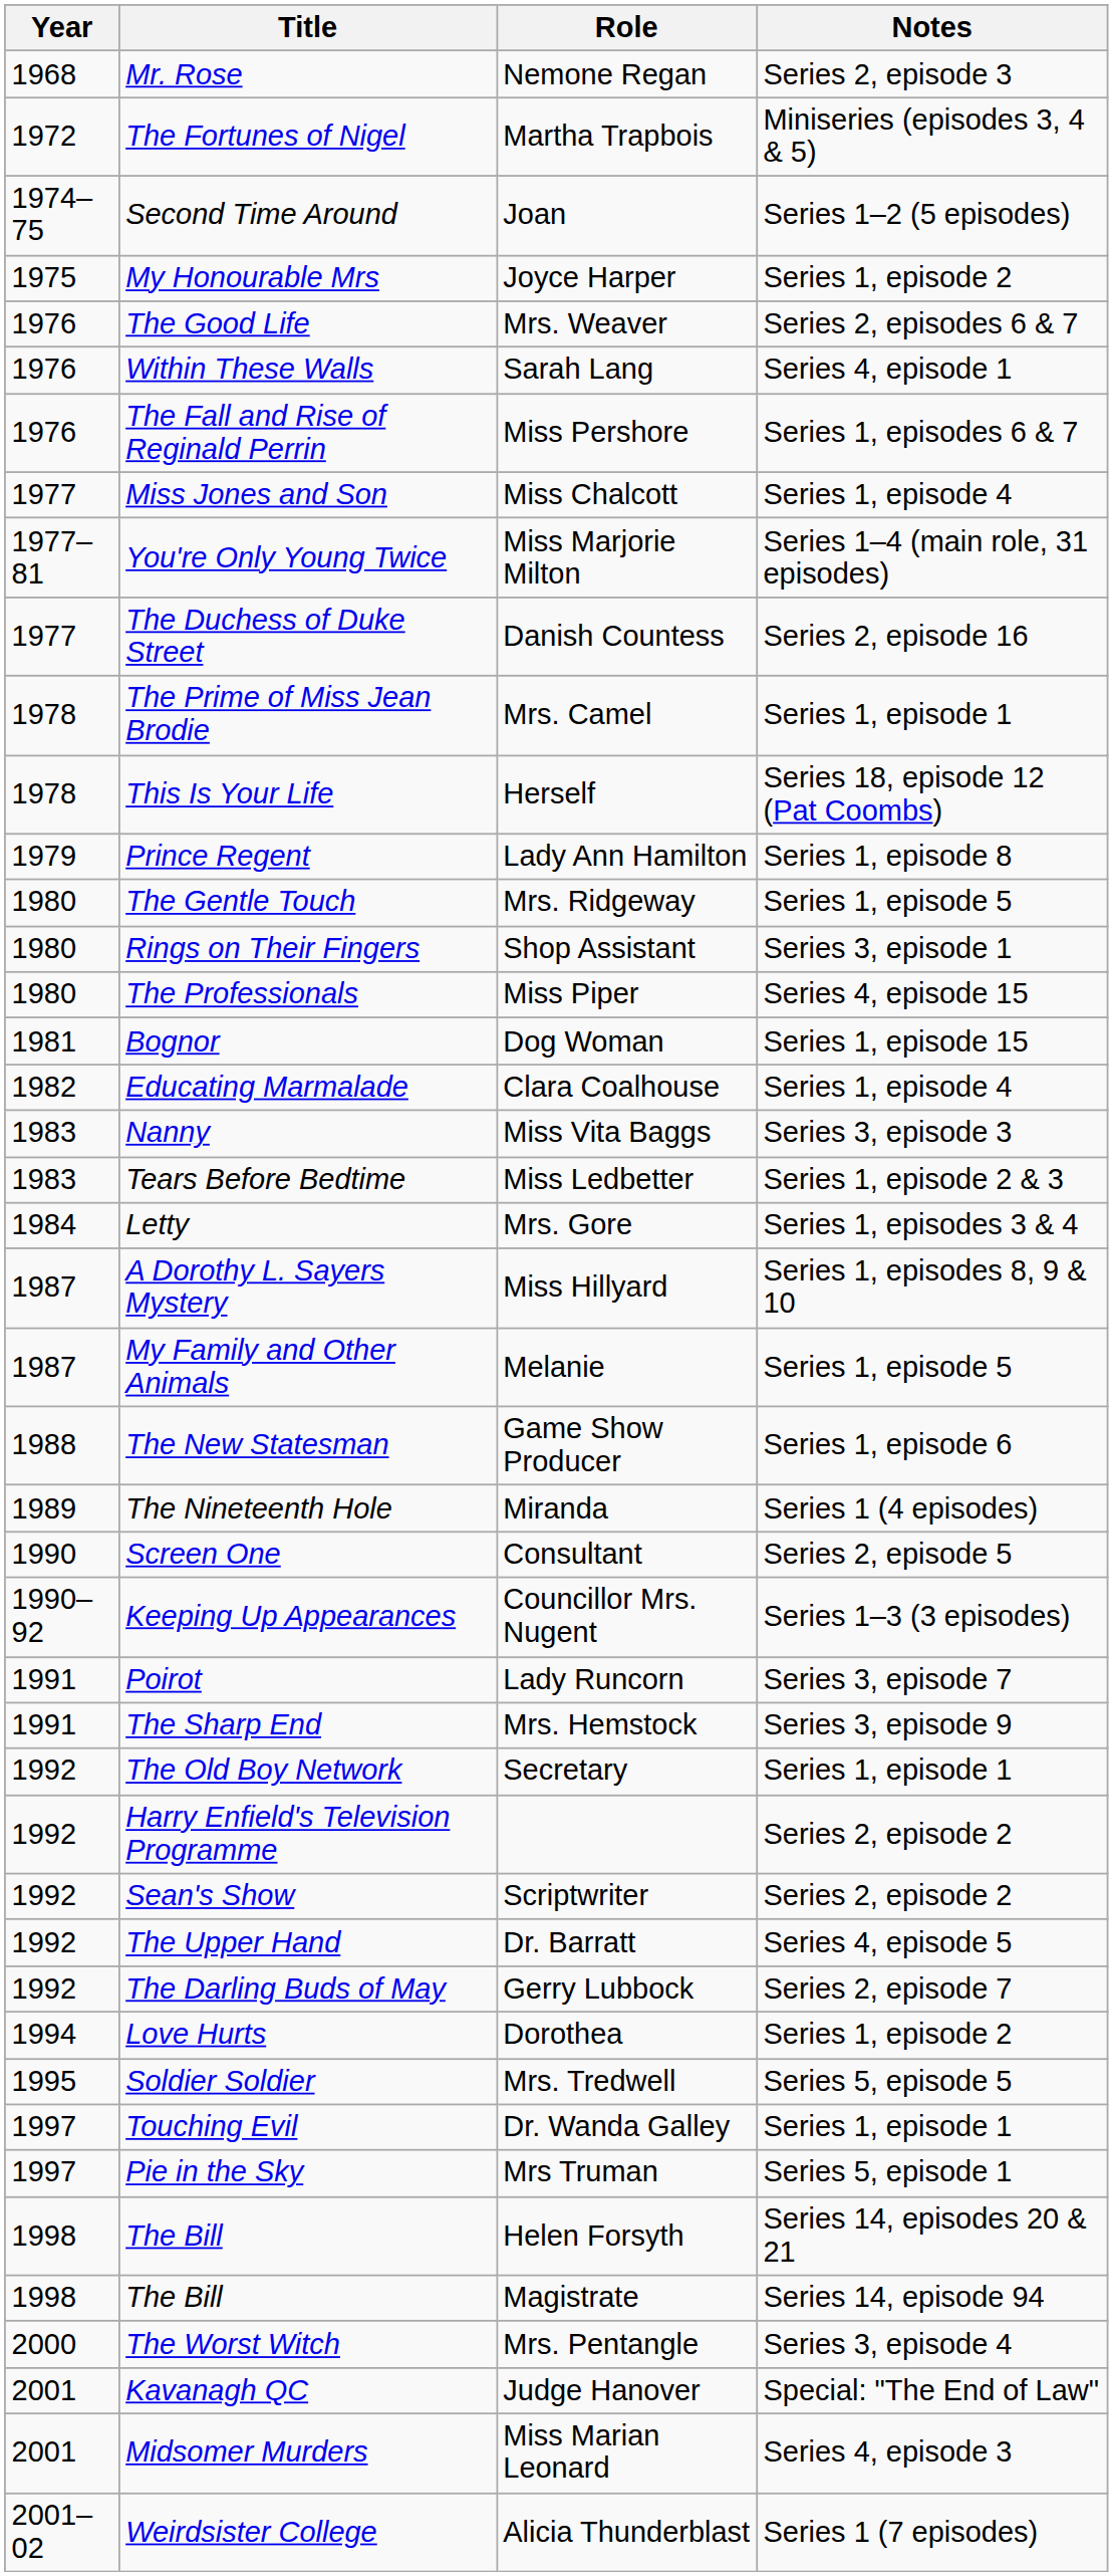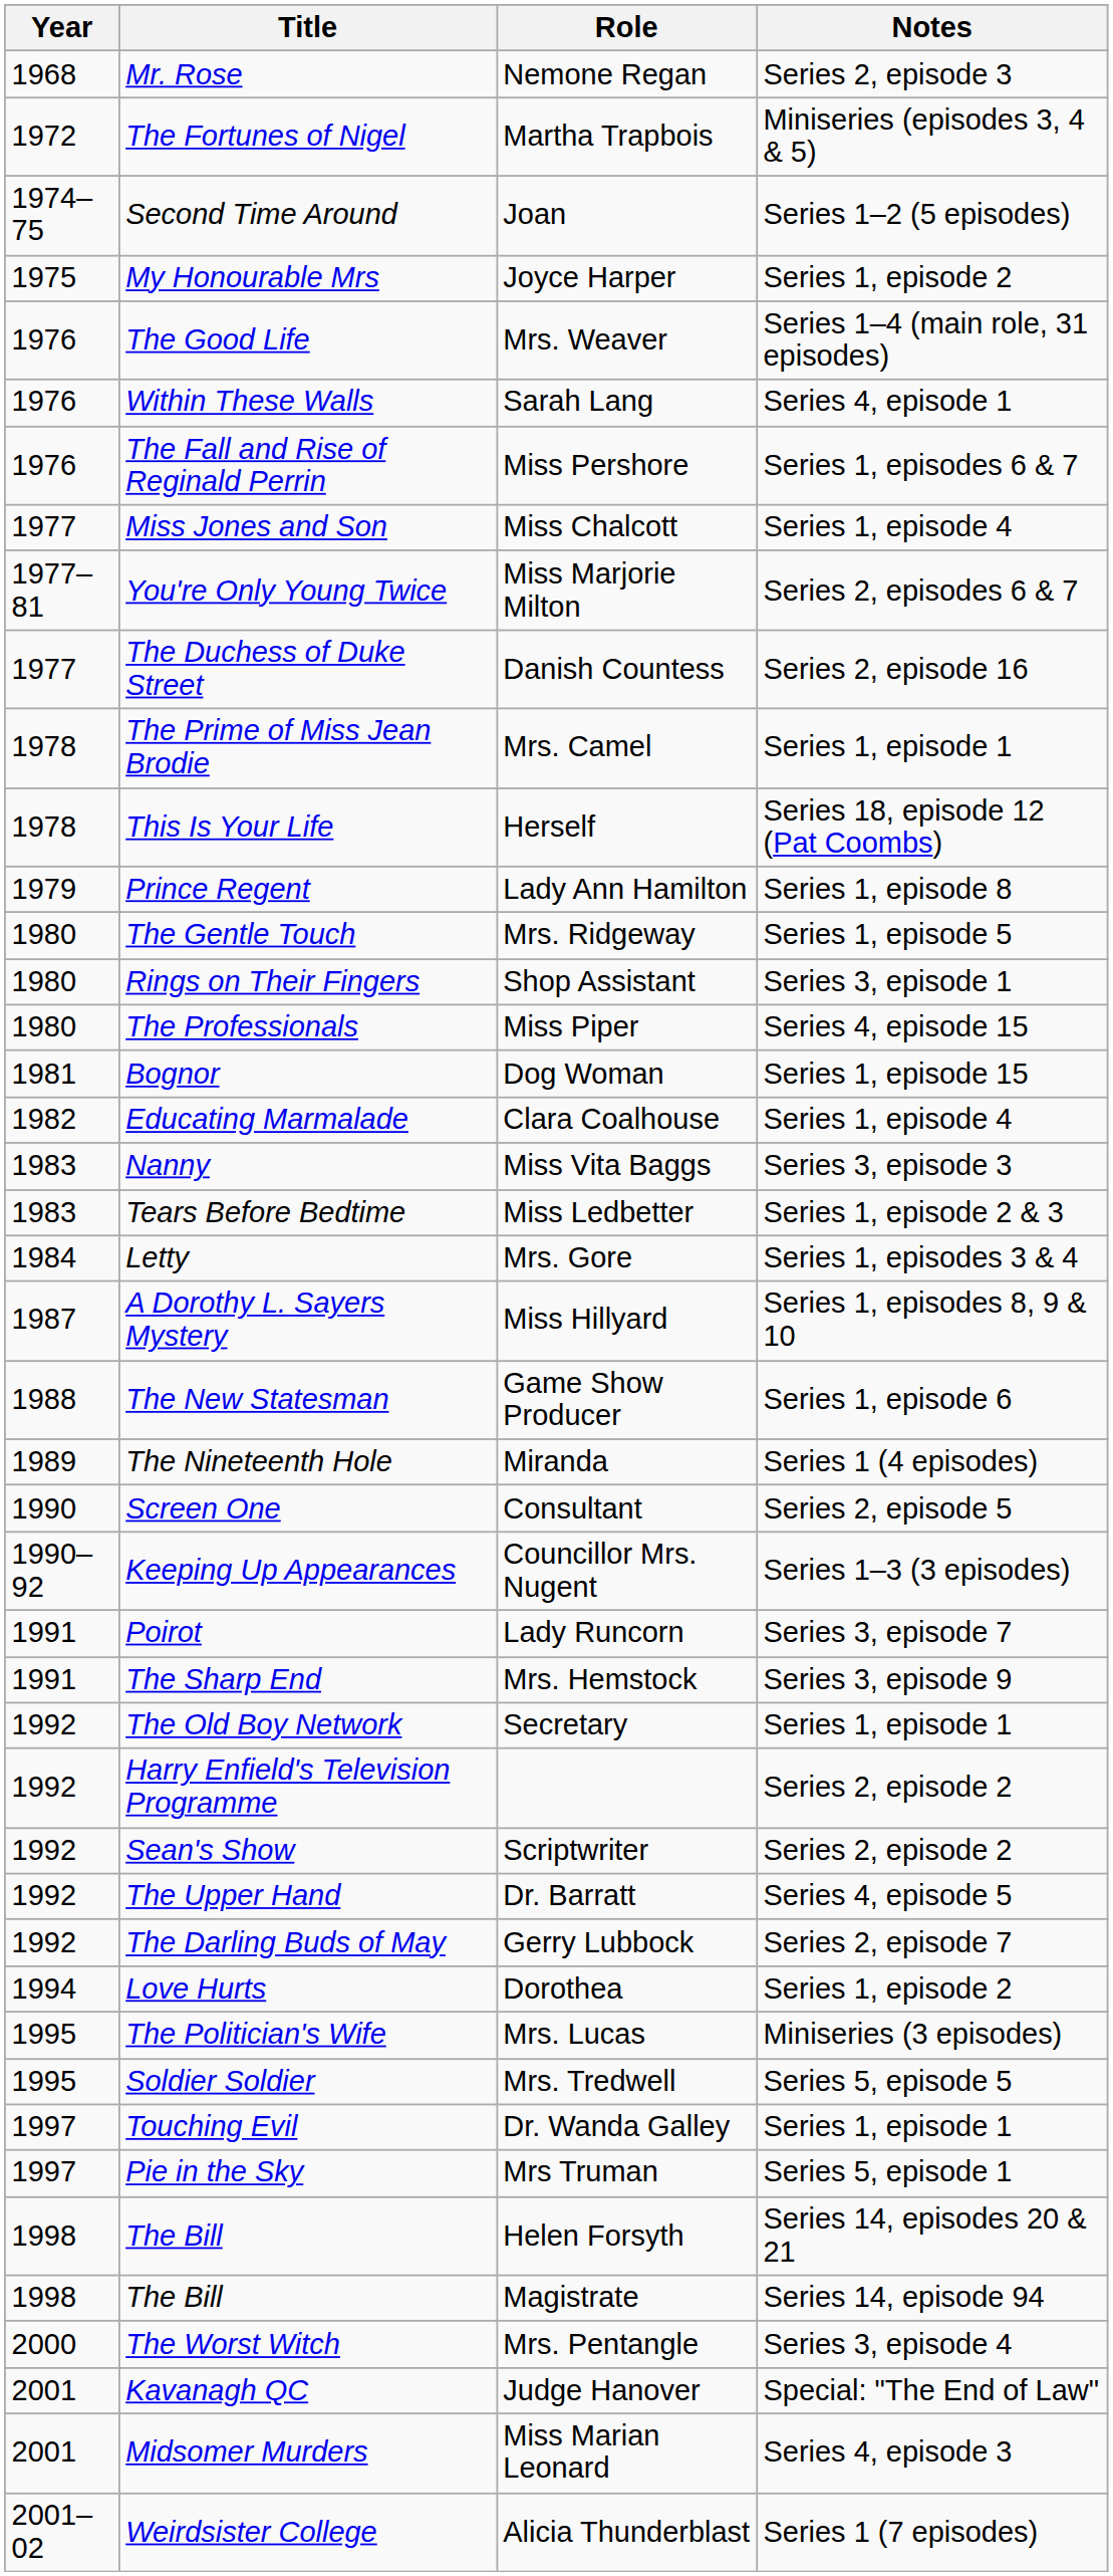Mrs. Weaver | Notes: Series 2, episodes 6 & 7 -> Series 1–4 (main role, 31 episodes)
Miss Marjorie Milton | Notes: Series 1–4 (main role, 31 episodes) -> Series 2, episodes 6 & 7
- row: 1987 | My Family and Other Animals | Melanie | Series 1, episode 5
+ row: 1995 | The Politician's Wife | Mrs. Lucas | Miniseries (3 episodes)
